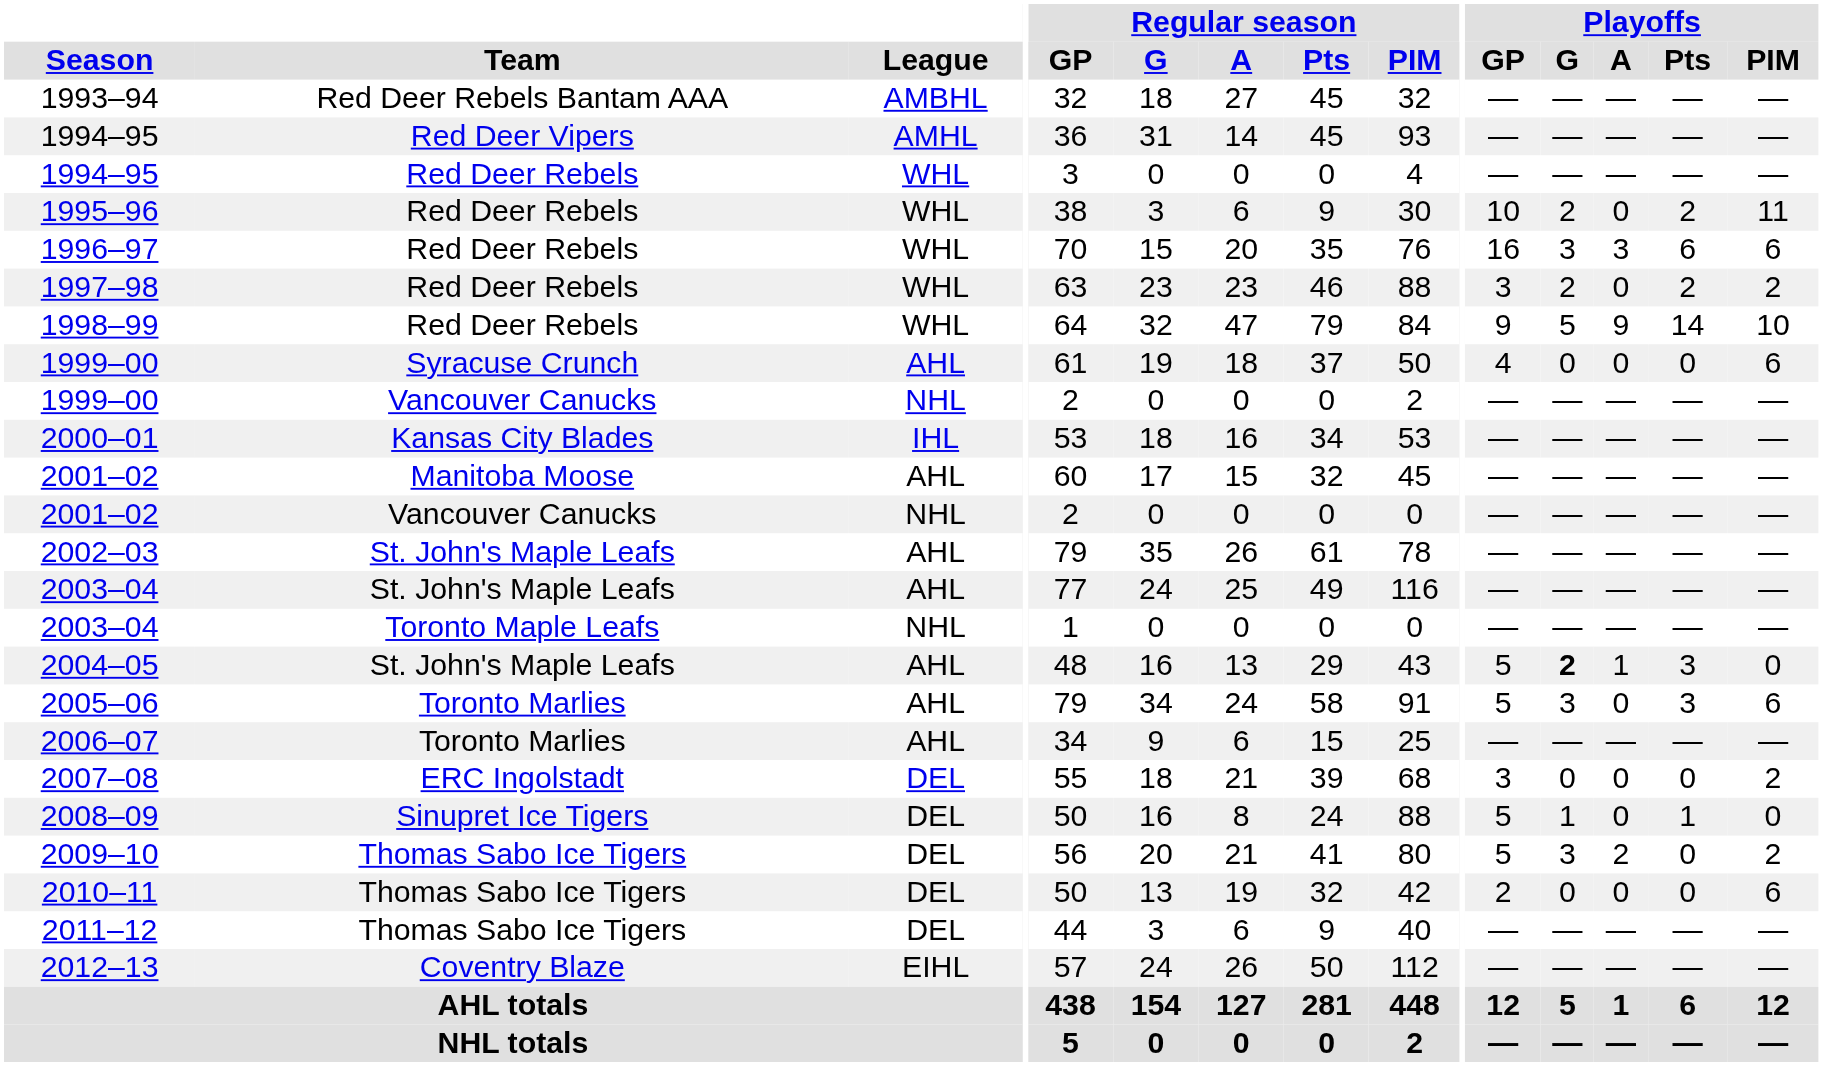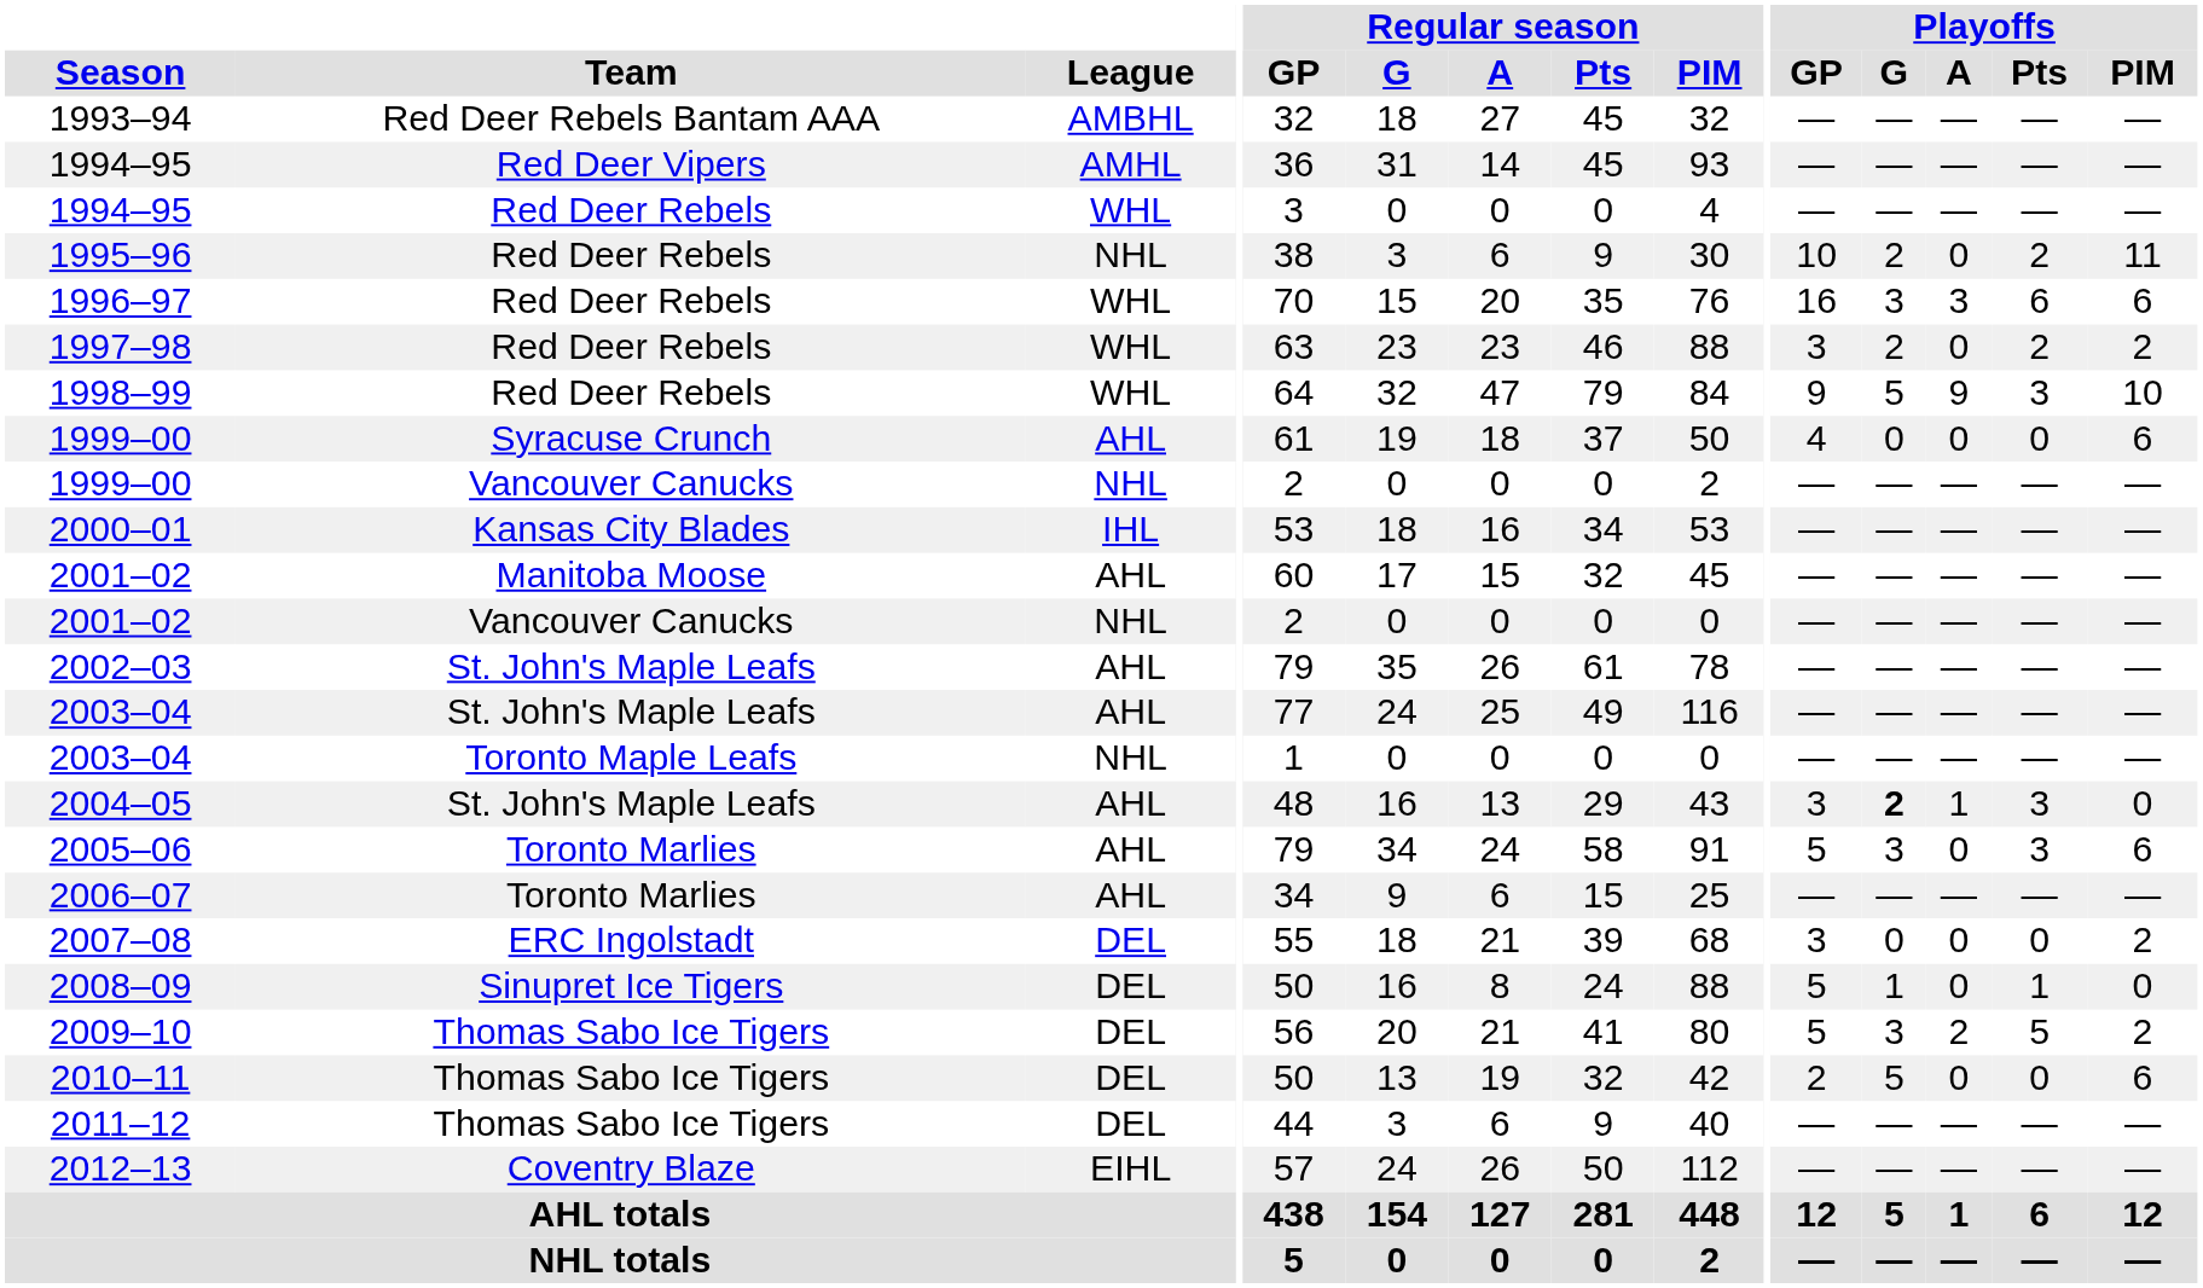1995–96 | League: WHL -> NHL
1998–99 | Playoffs / Pts: 14 -> 3
2004–05 | Playoffs / GP: 5 -> 3
2009–10 | Playoffs / Pts: 0 -> 5
2010–11 | Playoffs / G: 0 -> 5
